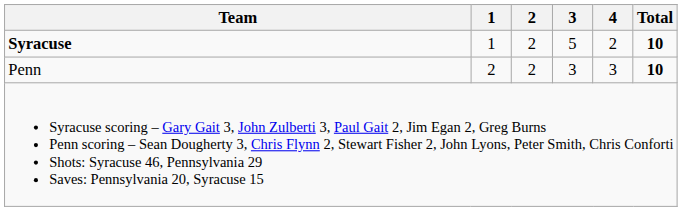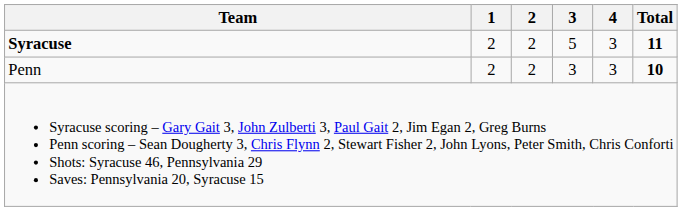Syracuse | 1: 1 -> 2
Syracuse | 4: 2 -> 3
Syracuse | Total: 10 -> 11
